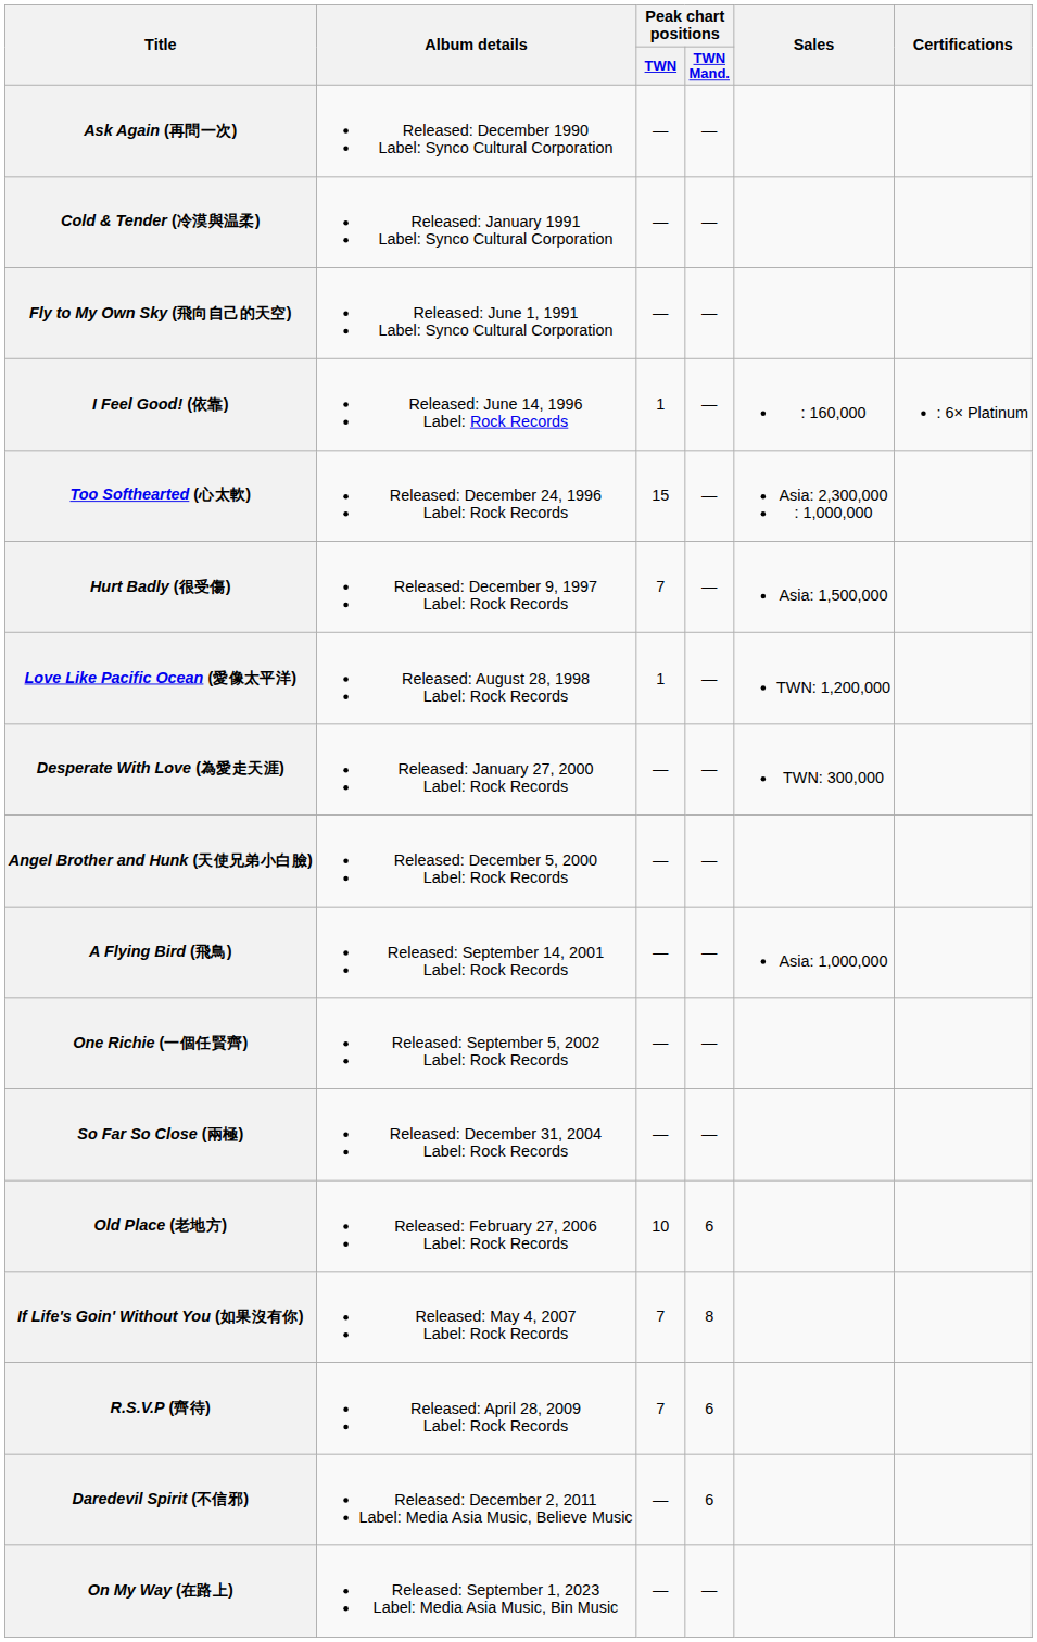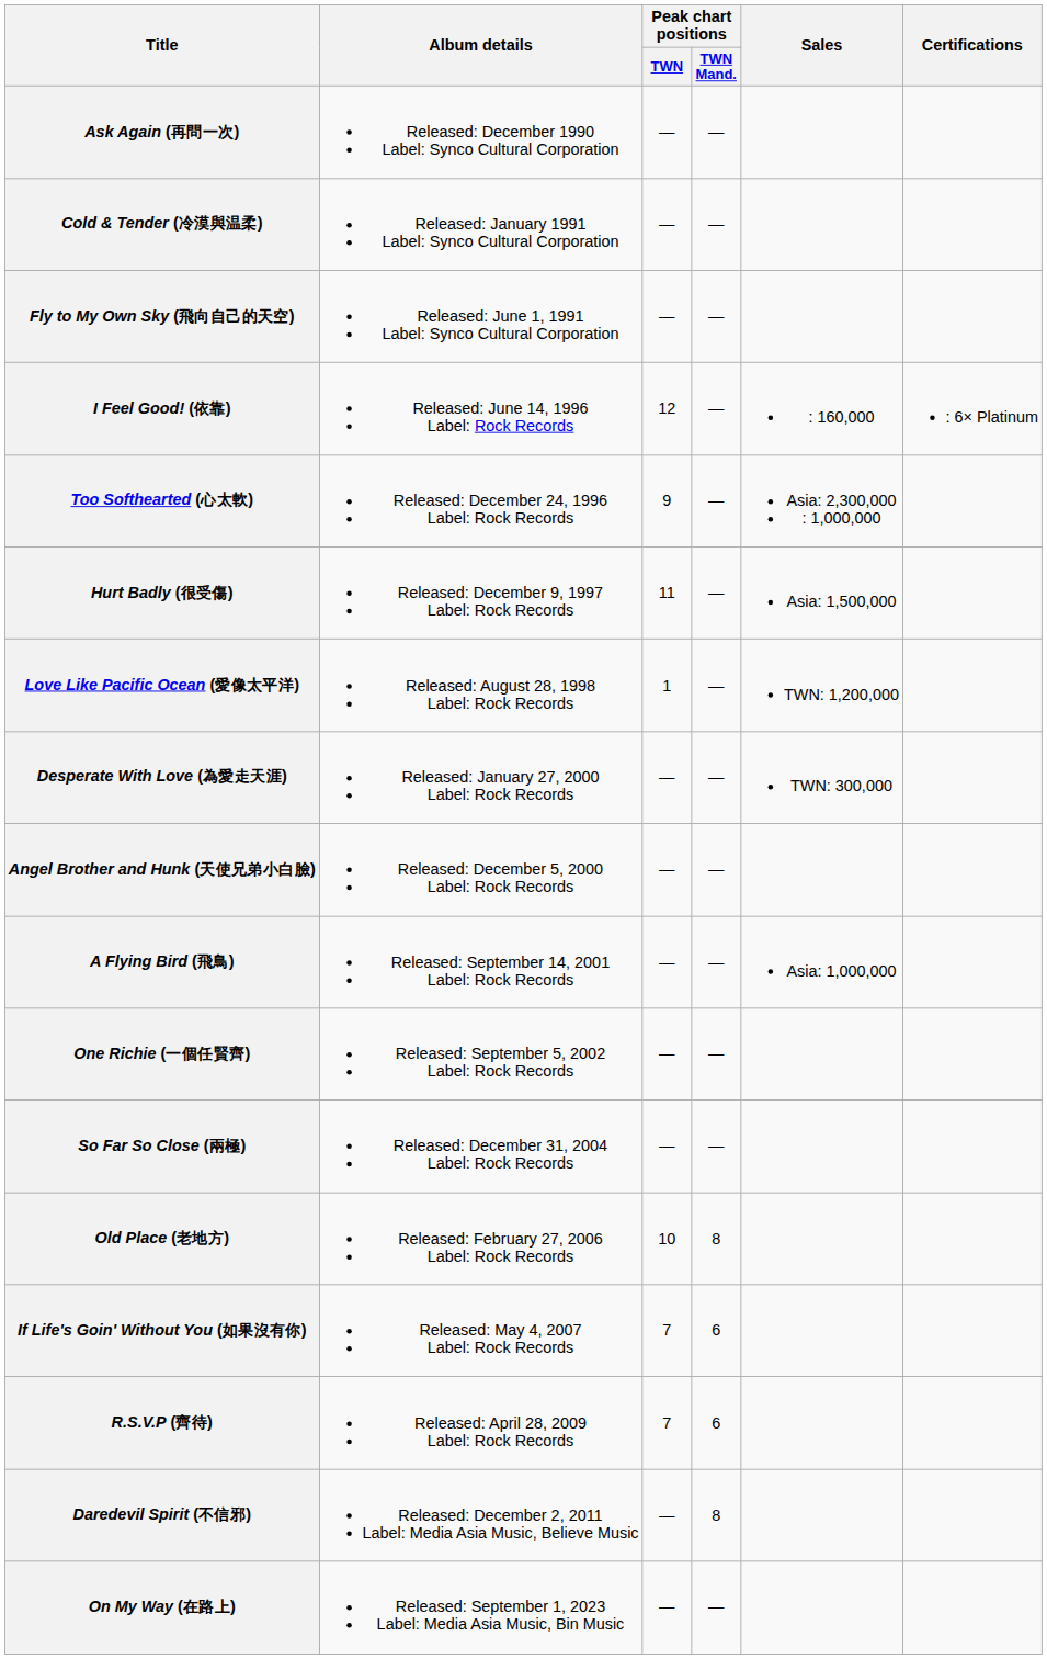I Feel Good! (依靠) | Peak chart positions / TWN: 1 -> 12
Too Softhearted (心太軟) | Peak chart positions / TWN: 15 -> 9
Hurt Badly (很受傷) | Peak chart positions / TWN: 7 -> 11
Old Place (老地方) | Peak chart positions / TWN Mand.: 6 -> 8
If Life's Goin' Without You (如果沒有你) | Peak chart positions / TWN Mand.: 8 -> 6
Daredevil Spirit (不信邪) | Peak chart positions / TWN Mand.: 6 -> 8
